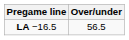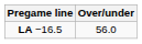LA −16.5 | Over/under: 56.5 -> 56.0
